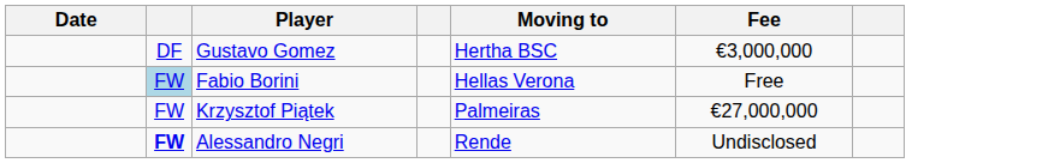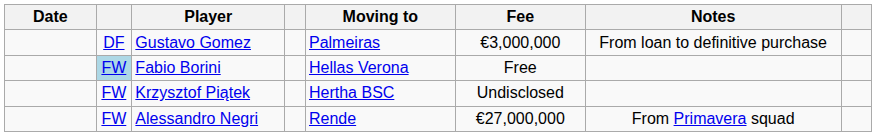+ column: Notes | From loan to definitive purchase | From Primavera squad
Gustavo Gomez | Moving to: Hertha BSC -> Palmeiras
Krzysztof Piątek | Moving to: Palmeiras -> Hertha BSC
Krzysztof Piątek | Fee: €27,000,000 -> Undisclosed
Alessandro Negri | column 2: bold -> normal
Alessandro Negri | Fee: Undisclosed -> €27,000,000
